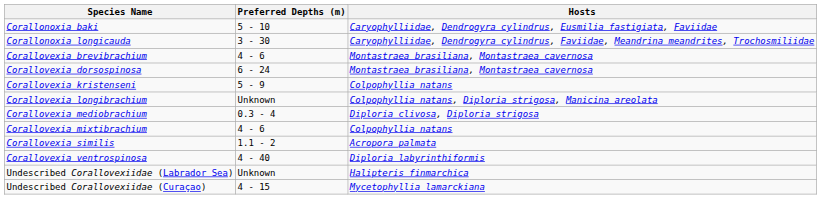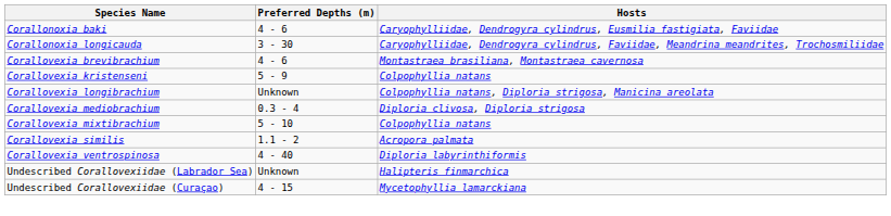Corallonoxia baki | Preferred Depths (m): 5 - 10 -> 4 - 6
- row: Corallovexia dorsospinosa | 6 - 24 | Montastraea brasiliana, Montastraea cavernosa
Corallovexia mixtibrachium | Preferred Depths (m): 4 - 6 -> 5 - 10
